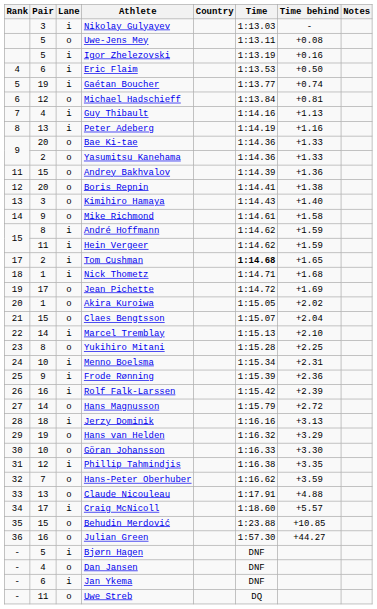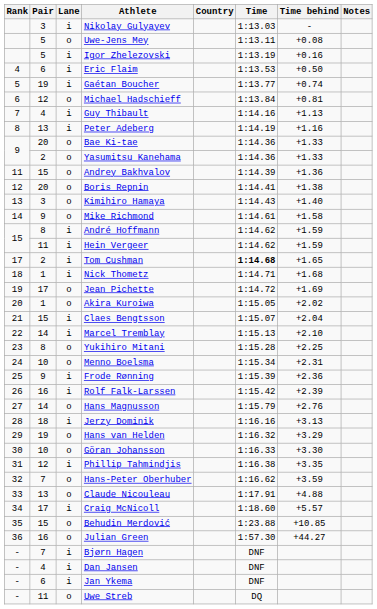Claes Bengtsson | Lane: o -> i
Menno Boelsma | Lane: i -> o
Hans Magnusson | Time behind: +2.72 -> +2.76
Bjørn Hagen | Pair: 5 -> 7
Dan Jansen | Lane: o -> i
